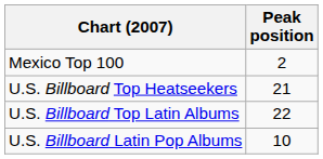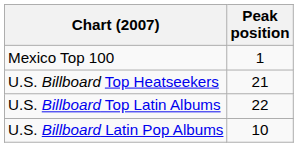Mexico Top 100 | Peak position: 2 -> 1
